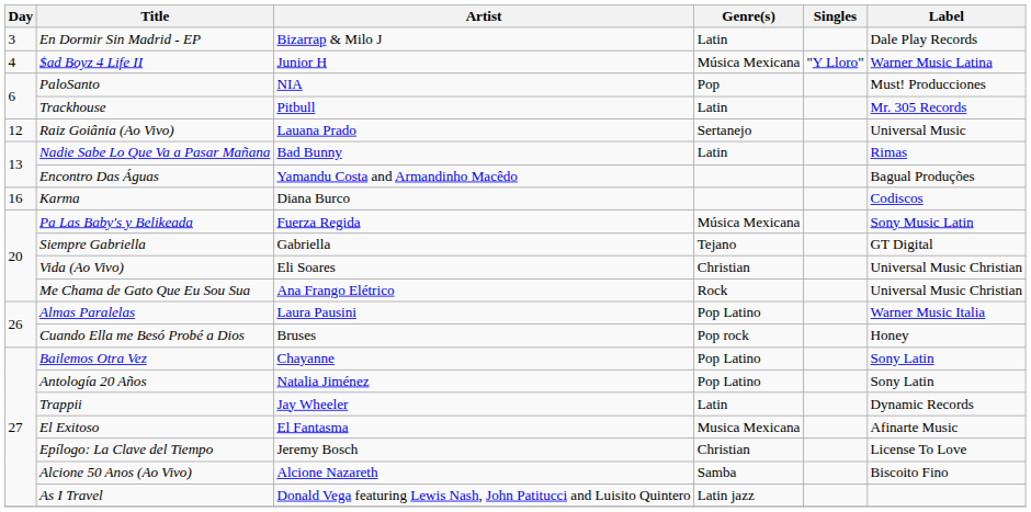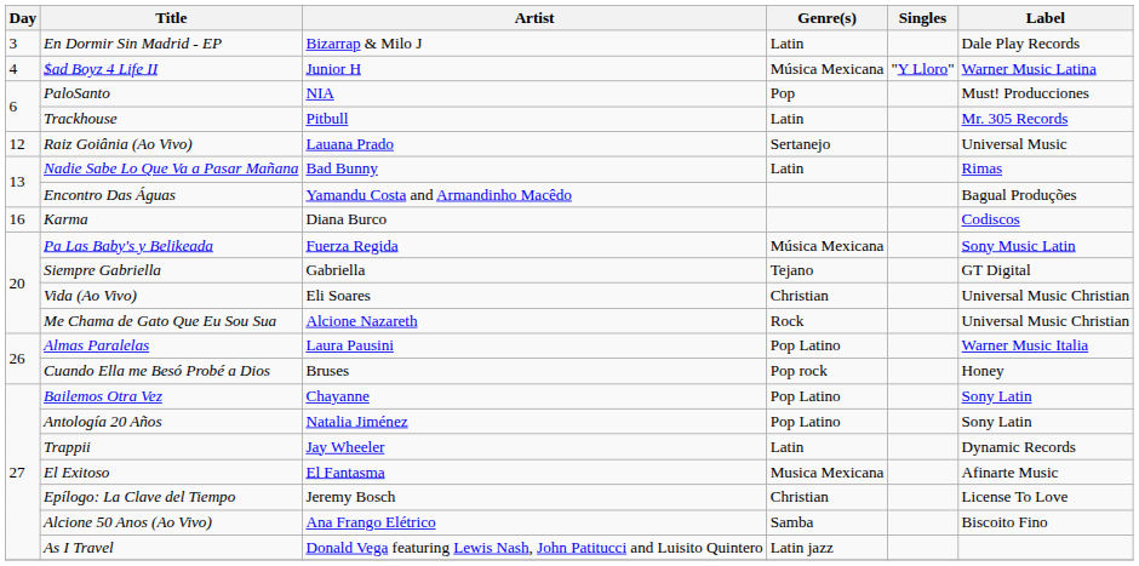Me Chama de Gato Que Eu Sou Sua | Artist: Ana Frango Elétrico -> Alcione Nazareth
Alcione 50 Anos (Ao Vivo) | Artist: Alcione Nazareth -> Ana Frango Elétrico
